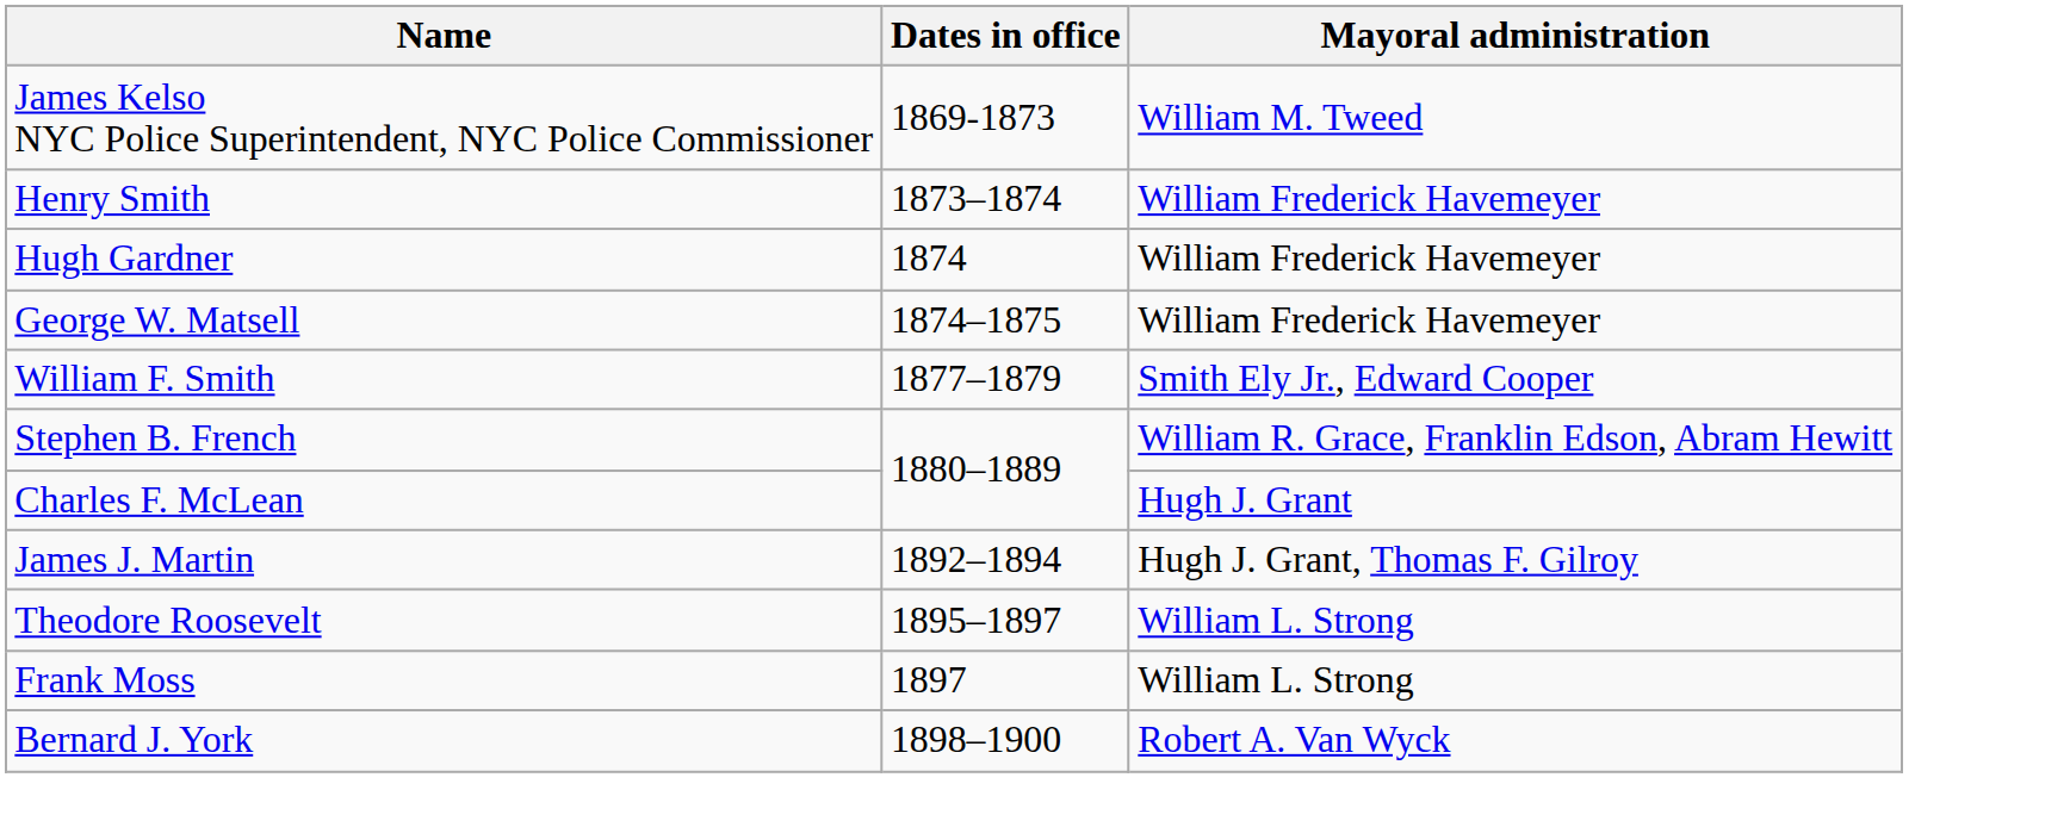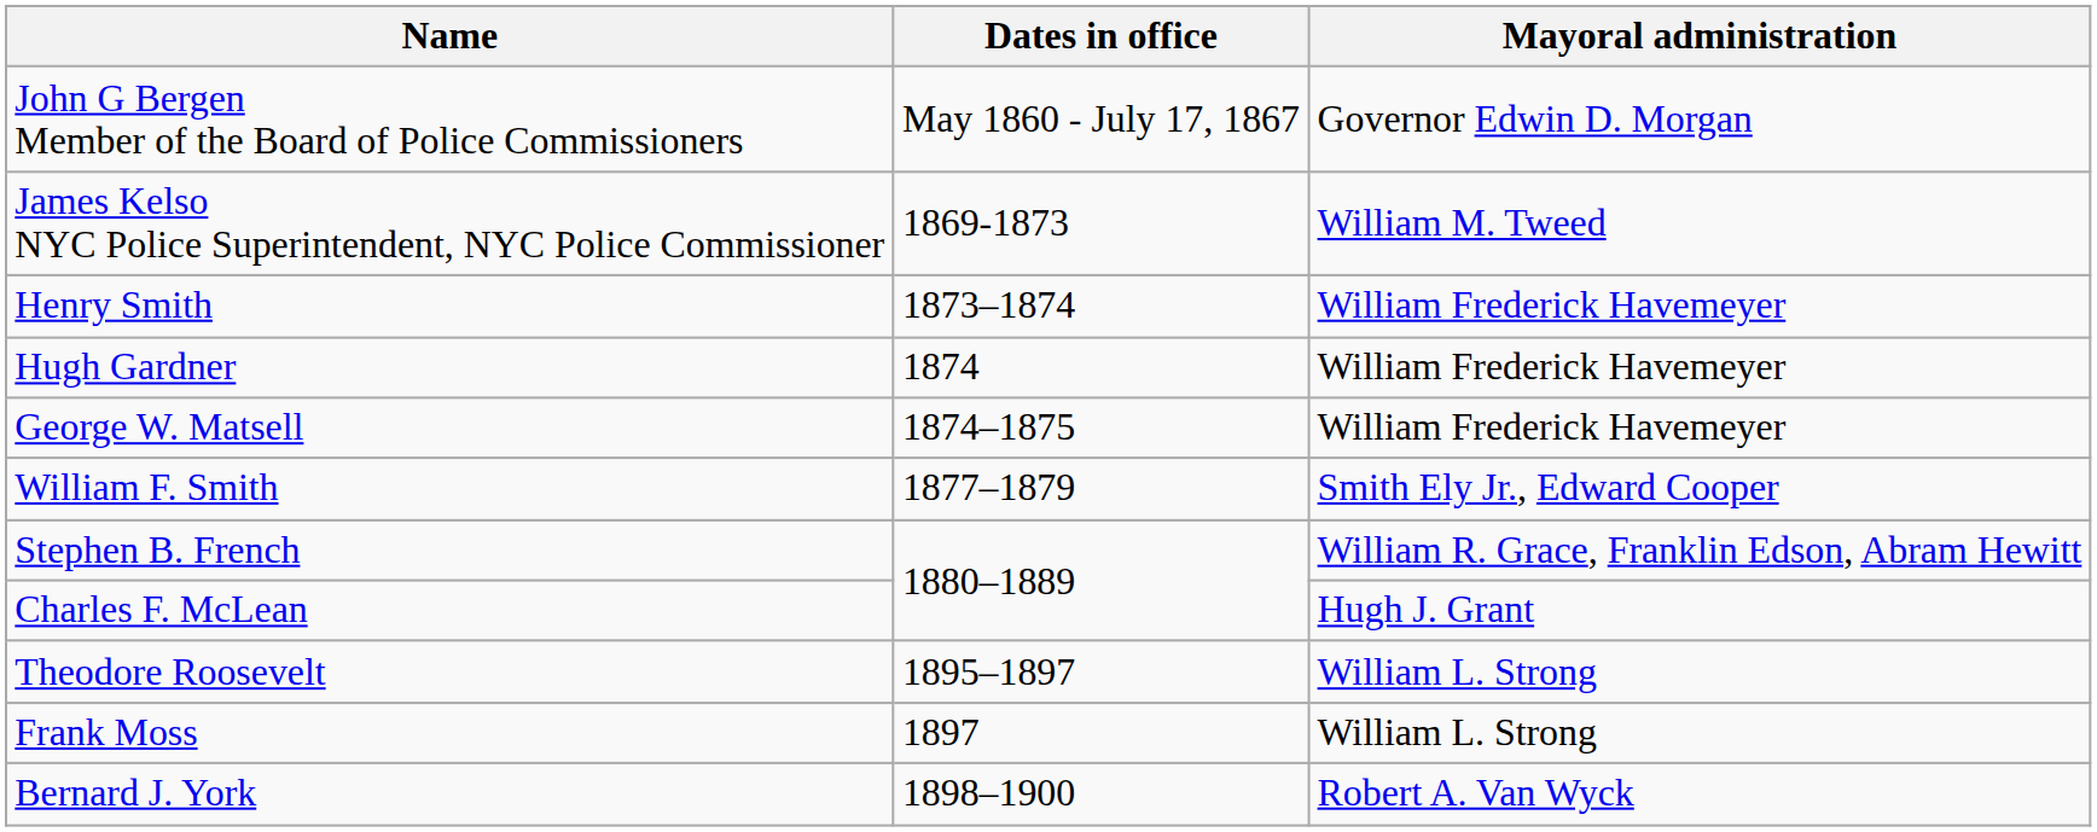+ row: John G Bergen Member of the Board of Police Commissioners | May 1860 - July 17, 1867 | Governor Edwin D. Morgan
- row: James J. Martin | 1892–1894 | Hugh J. Grant, Thomas F. Gilroy
